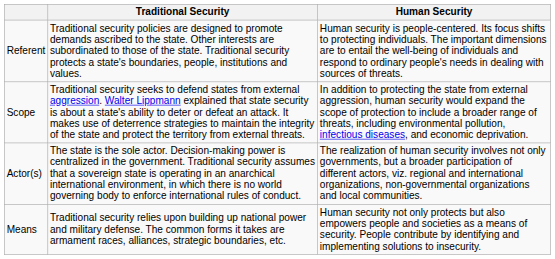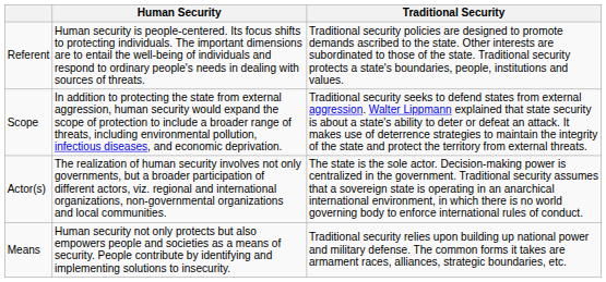columns swapped: Traditional Security <-> Human Security
